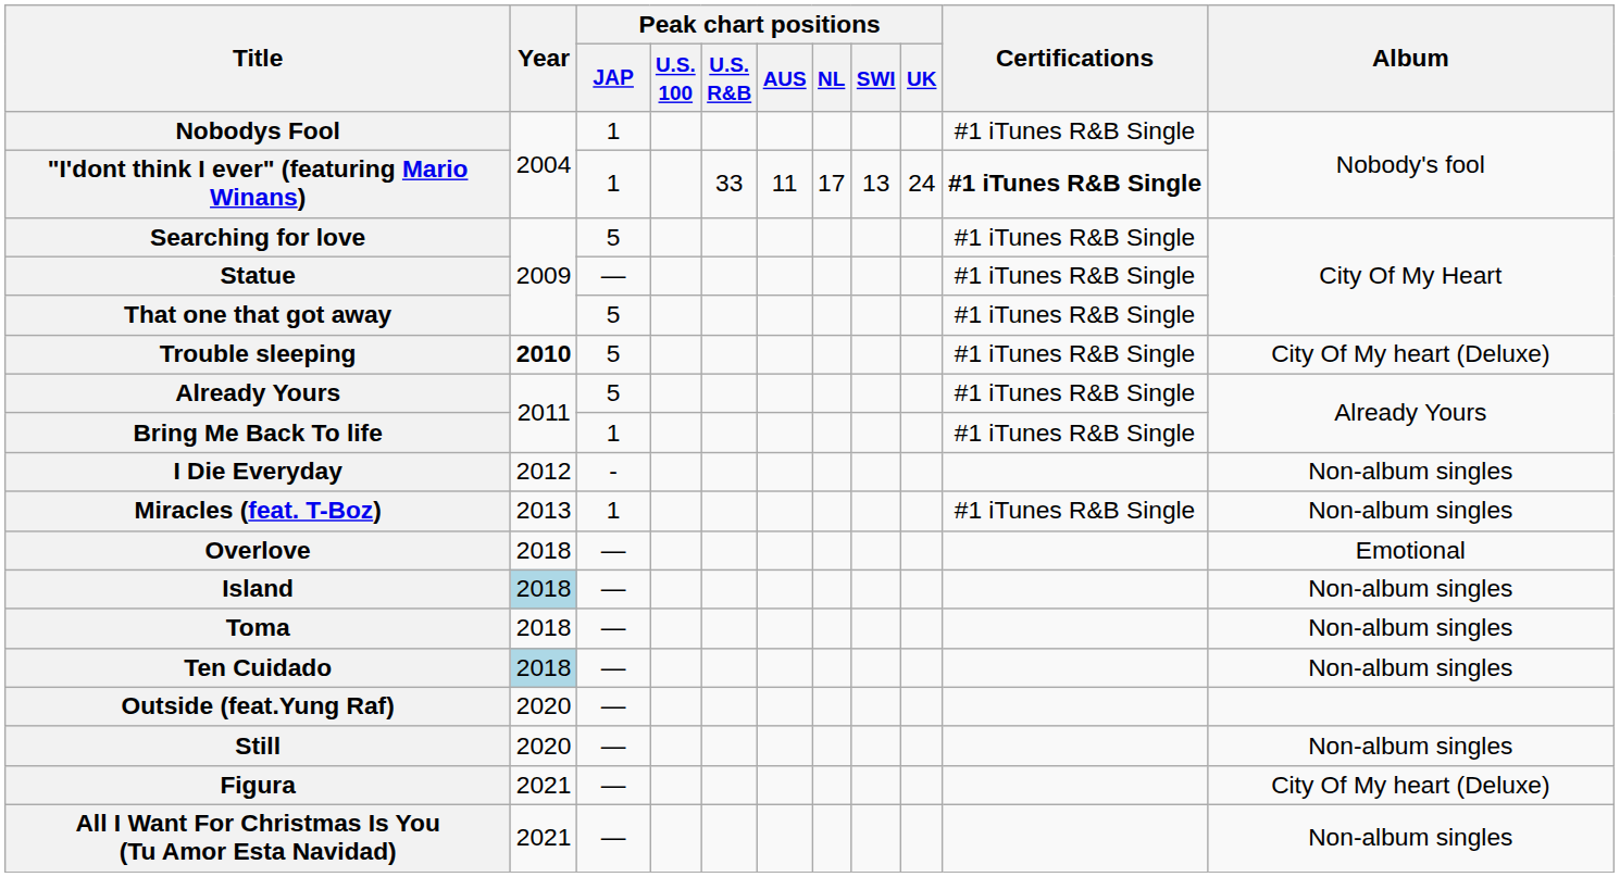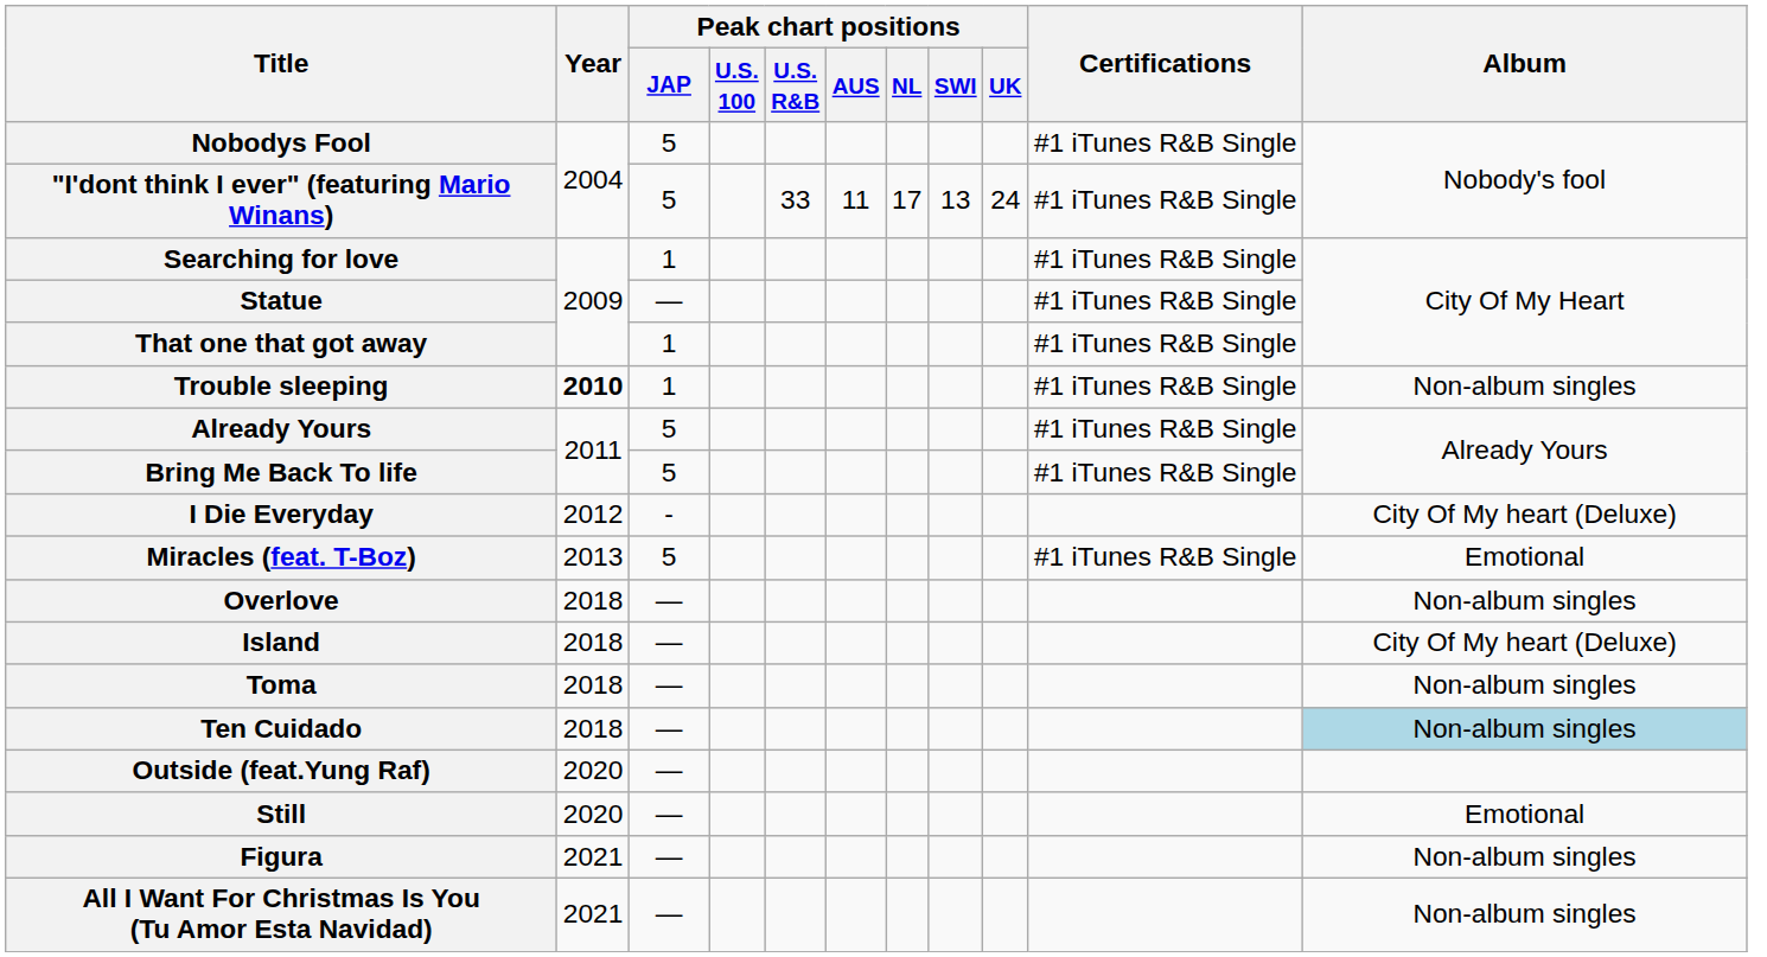Nobodys Fool | Peak chart positions / JAP: 1 -> 5
"I'dont think I ever" (featuring Mario Winans) | Peak chart positions / JAP: 1 -> 5
"I'dont think I ever" (featuring Mario Winans) | Certifications: bold -> normal
Searching for love | Peak chart positions / JAP: 5 -> 1
That one that got away | Peak chart positions / JAP: 5 -> 1
Trouble sleeping | Peak chart positions / JAP: 5 -> 1
Trouble sleeping | Album: City Of My heart (Deluxe) -> Non-album singles
Bring Me Back To life | Peak chart positions / JAP: 1 -> 5
I Die Everyday | Album: Non-album singles -> City Of My heart (Deluxe)
Miracles (feat. T-Boz) | Peak chart positions / JAP: 1 -> 5
Miracles (feat. T-Boz) | Album: Non-album singles -> Emotional
Overlove | Album: Emotional -> Non-album singles
Island | Year: lightblue background -> no background
Island | Album: Non-album singles -> City Of My heart (Deluxe)
Ten Cuidado | Year: lightblue background -> no background
Ten Cuidado | Album: no background -> lightblue background
Still | Album: Non-album singles -> Emotional
Figura | Album: City Of My heart (Deluxe) -> Non-album singles
